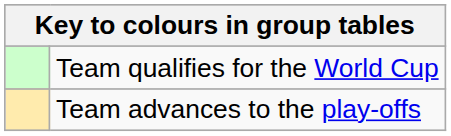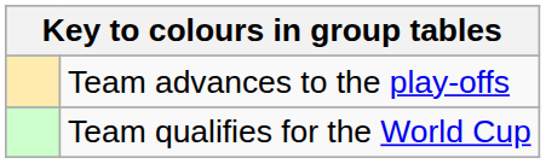rows swapped: Team qualifies for the World Cup <-> Team advances to the play-offs
